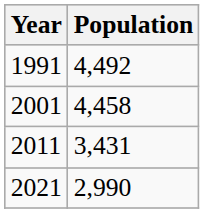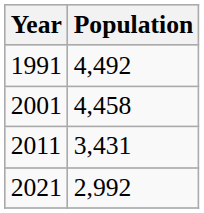2021 | Population: 2,990 -> 2,992
